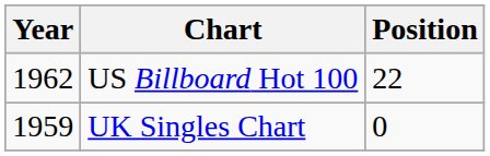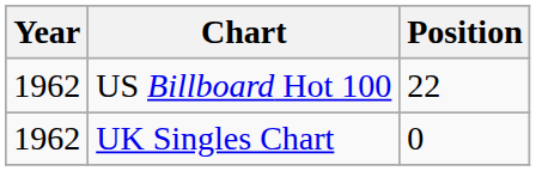UK Singles Chart | Year: 1959 -> 1962
